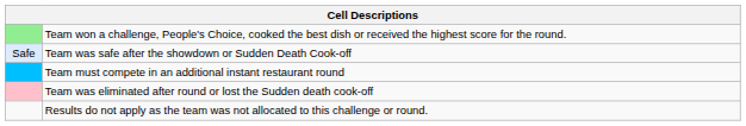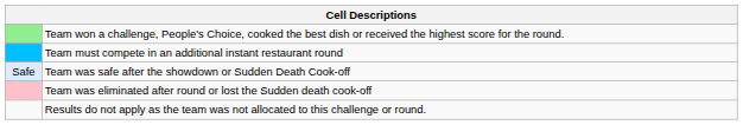rows swapped: Team must compete in an additional instant restaurant round <-> Team was safe after the showdown or Sudden Death Cook-off
